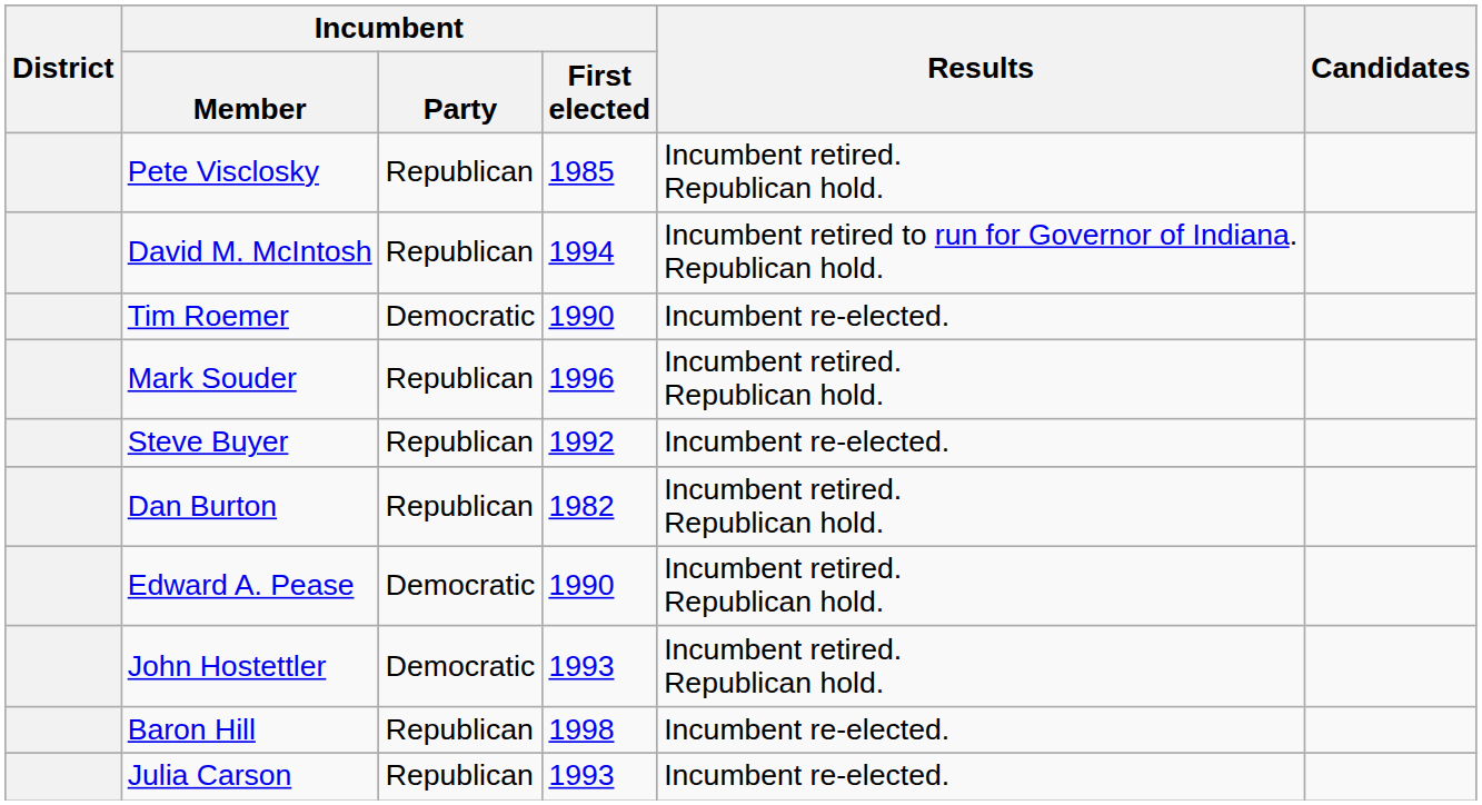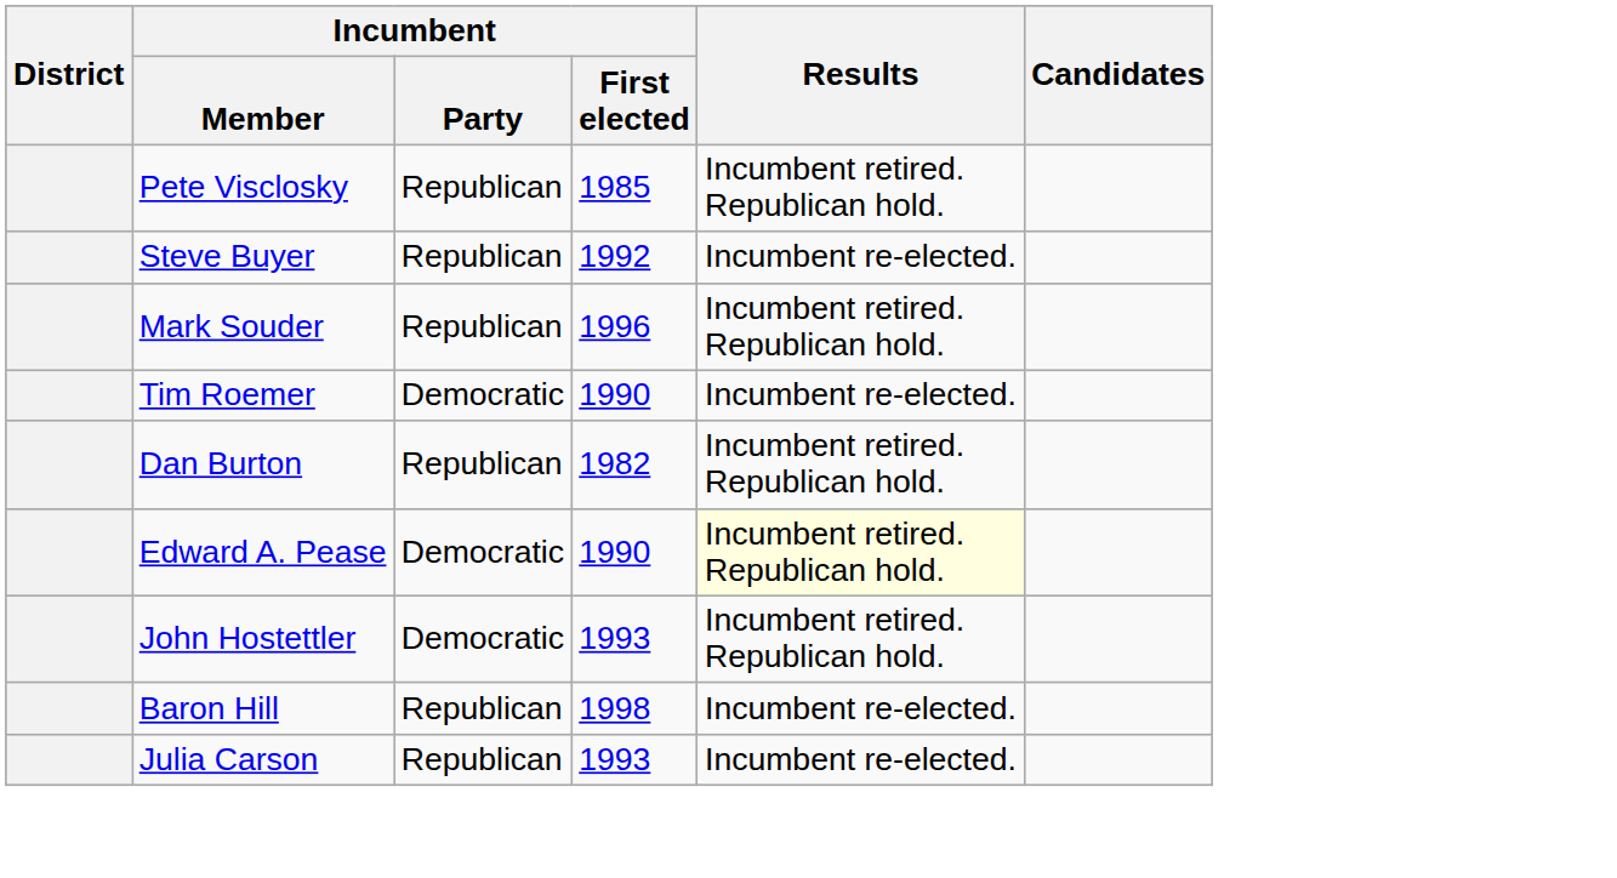- row: David M. McIntosh | Republican | 1994 | Incumbent retired to run for Governor of Indiana. Republican hold.
rows swapped: Tim Roemer <-> Steve Buyer
Edward A. Pease | Results: no background -> lightyellow background
